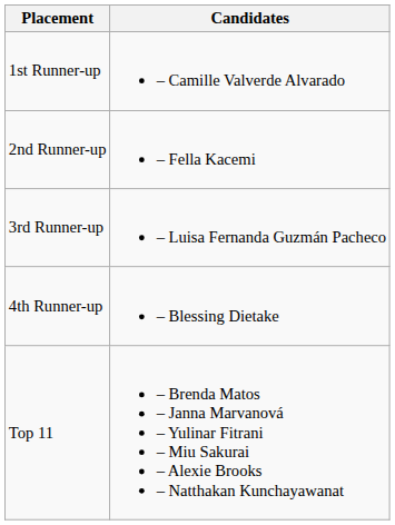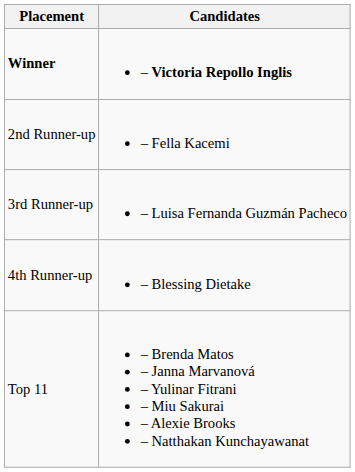+ row: Winner | – Victoria Repollo Inglis
- row: 1st Runner-up | – Camille Valverde Alvarado
